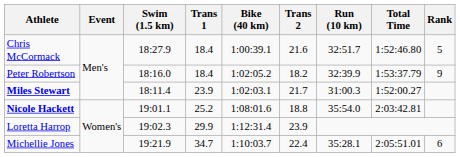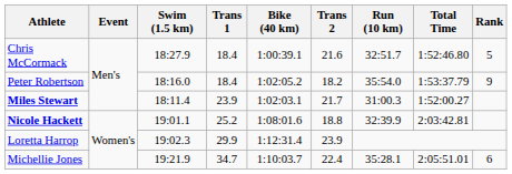Peter Robertson | Run (10 km): 32:39.9 -> 35:54.0
Nicole Hackett | Run (10 km): 35:54.0 -> 32:39.9
